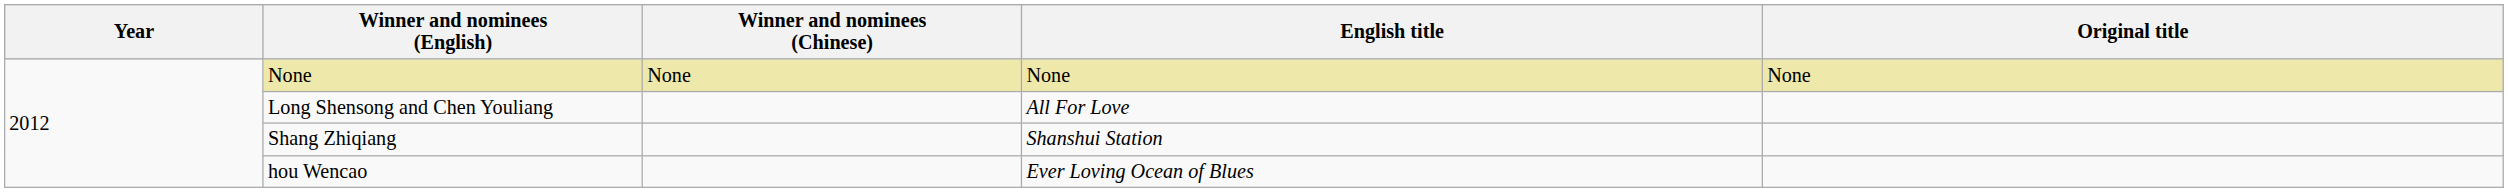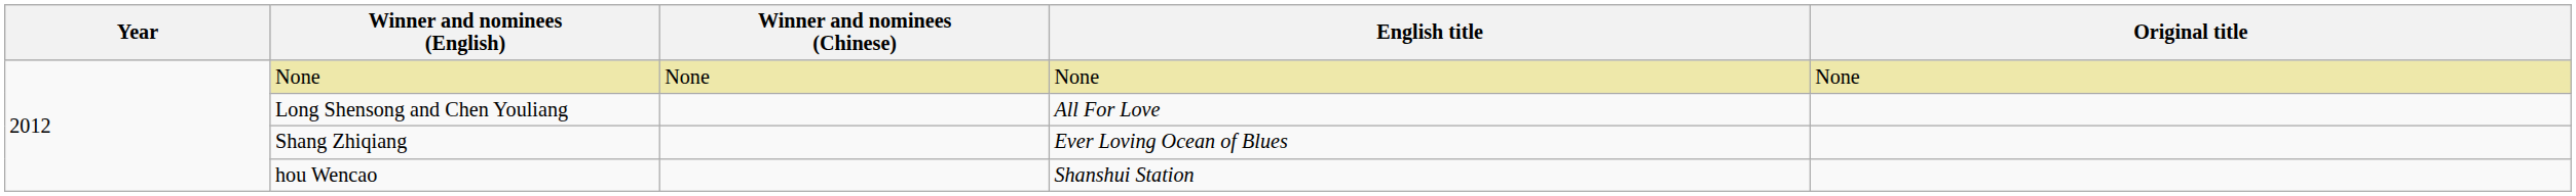Shang Zhiqiang | English title: Shanshui Station -> Ever Loving Ocean of Blues
hou Wencao | English title: Ever Loving Ocean of Blues -> Shanshui Station
